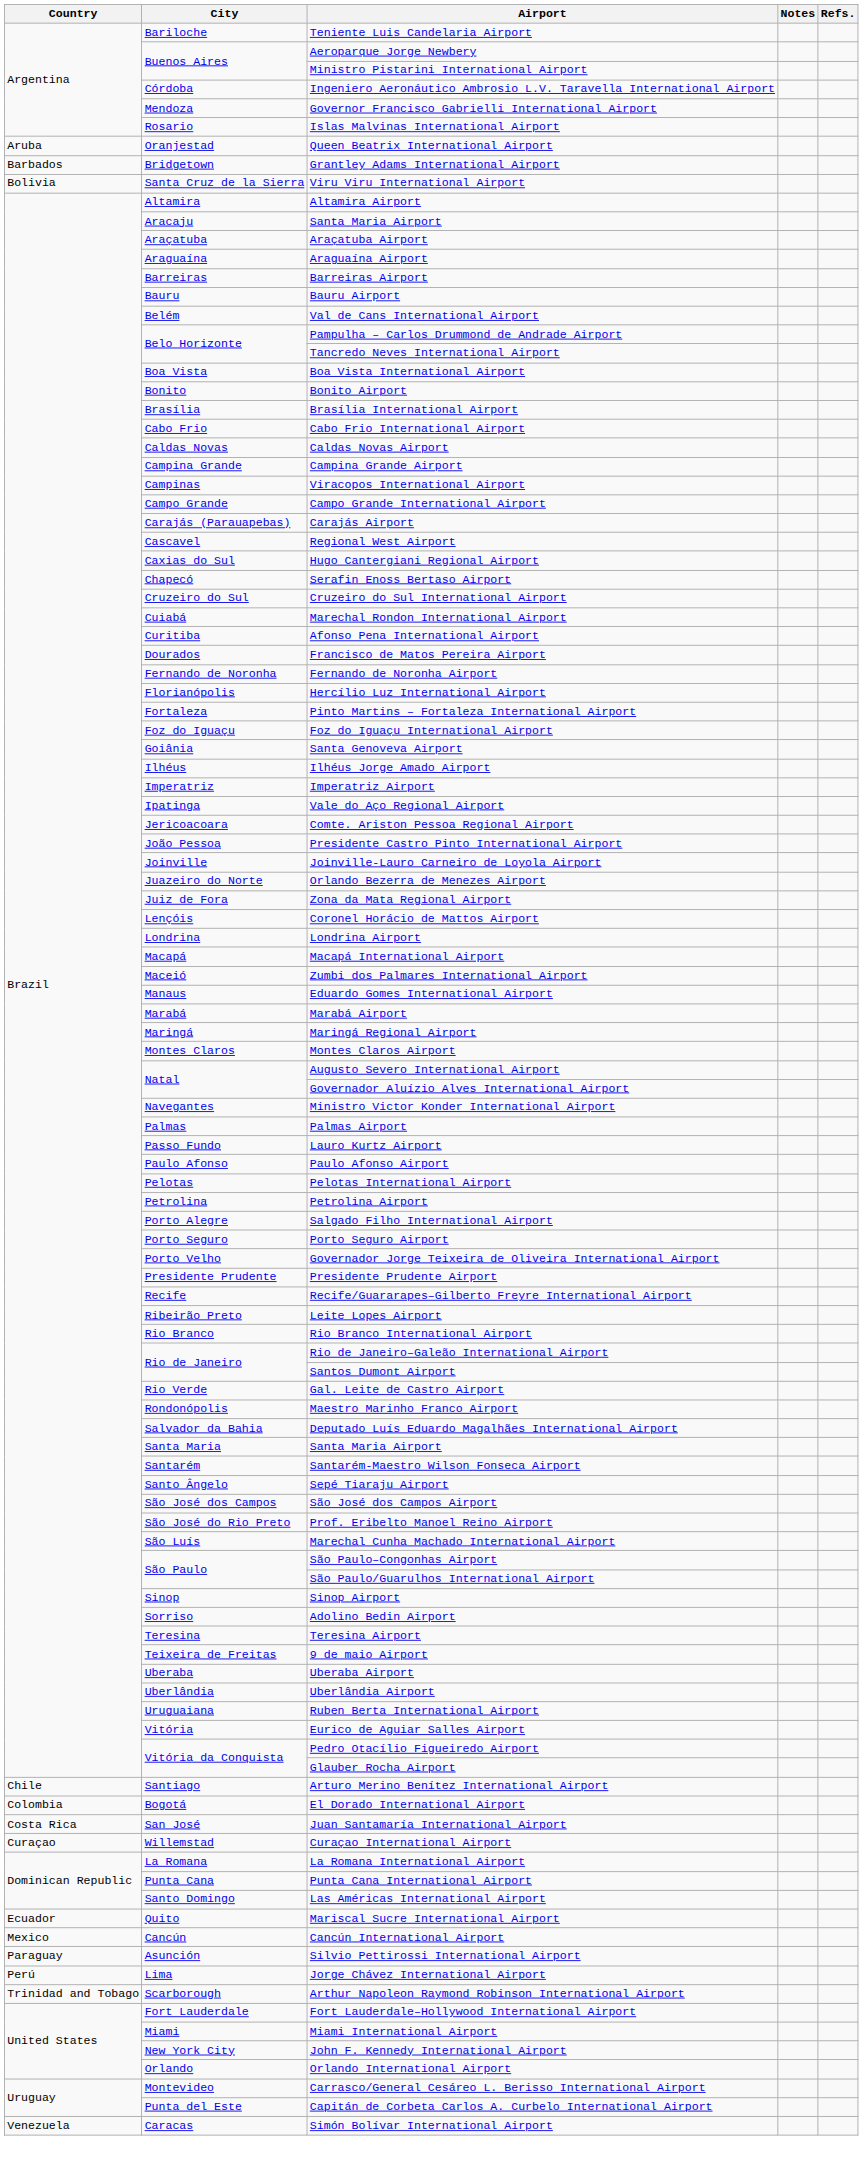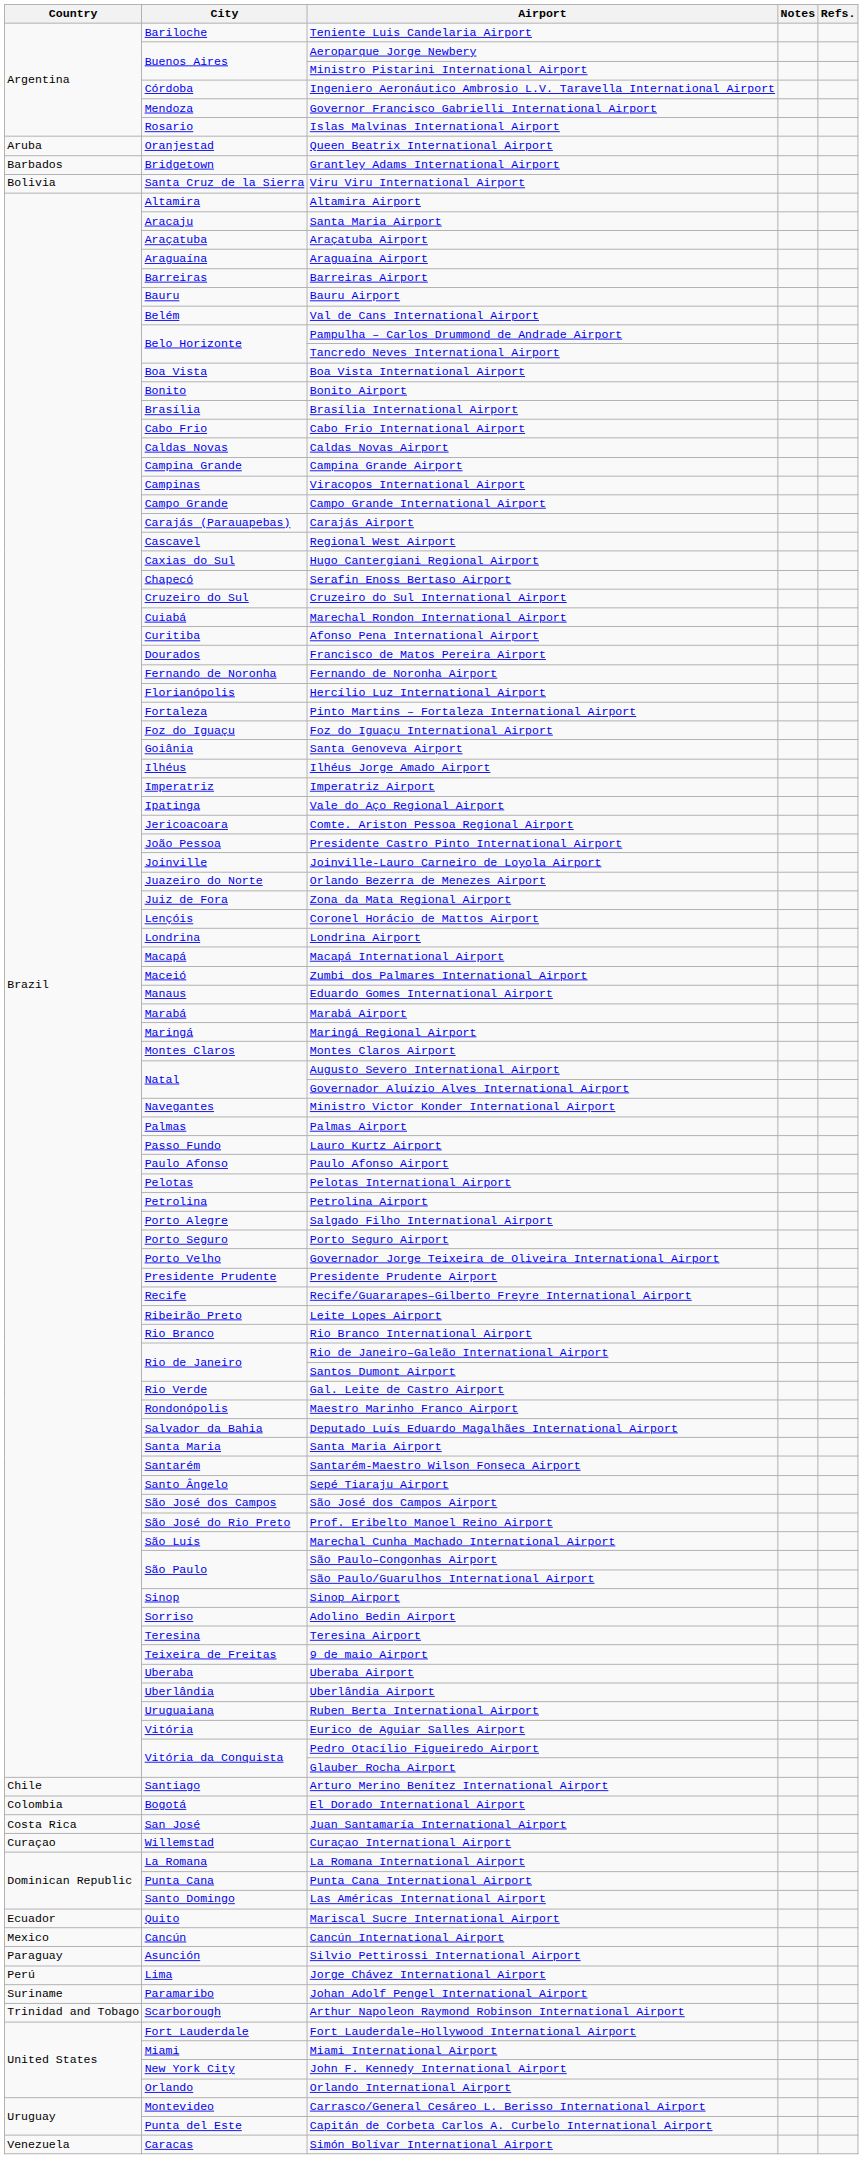+ row: Suriname | Paramaribo | Johan Adolf Pengel International Airport
